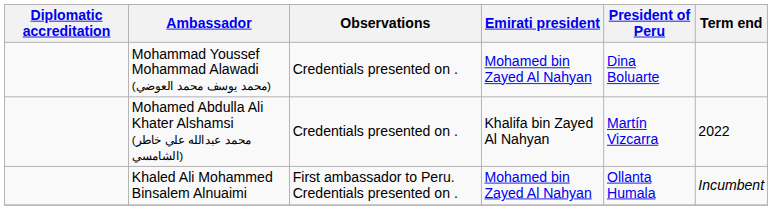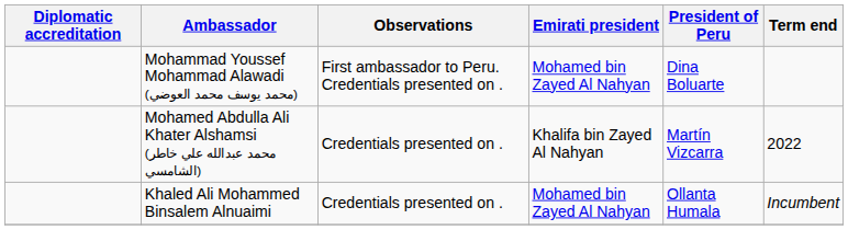Mohammad Youssef Mohammad Alawadi (محمد يوسف محمد العوضي) | Observations: Credentials presented on . -> First ambassador to Peru. Credentials presented on .
Khaled Ali Mohammed Binsalem Alnuaimi | Observations: First ambassador to Peru. Credentials presented on . -> Credentials presented on .
